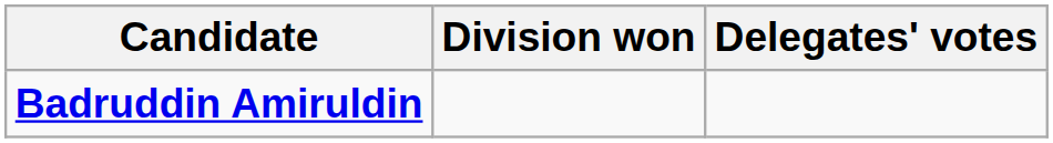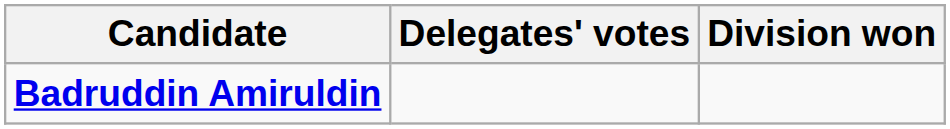columns swapped: Division won <-> Delegates' votes
